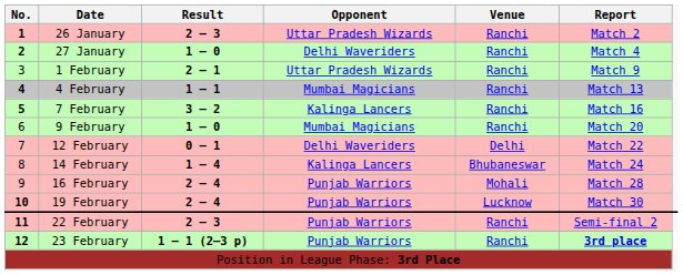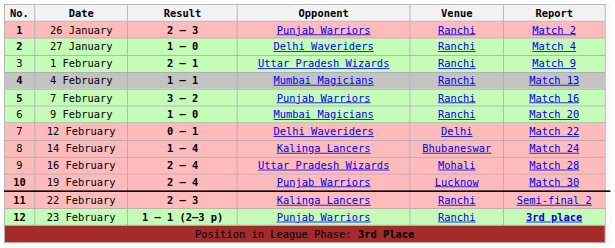26 January | Opponent: Uttar Pradesh Wizards -> Punjab Warriors
7 February | Opponent: Kalinga Lancers -> Punjab Warriors
16 February | Opponent: Punjab Warriors -> Uttar Pradesh Wizards
22 February | Opponent: Punjab Warriors -> Kalinga Lancers
